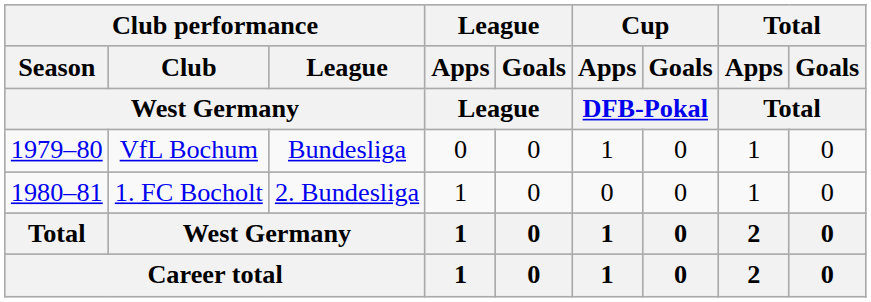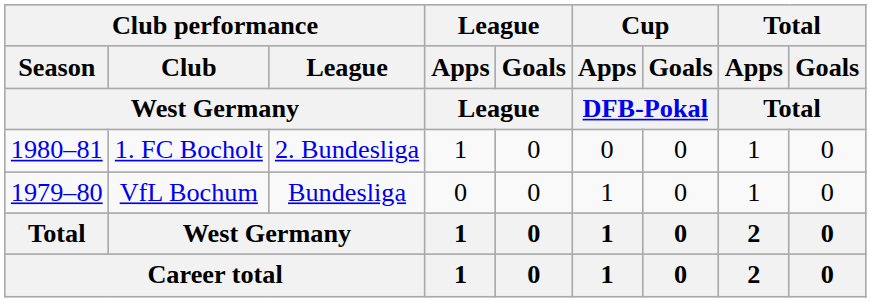rows swapped: VfL Bochum <-> 1. FC Bocholt
